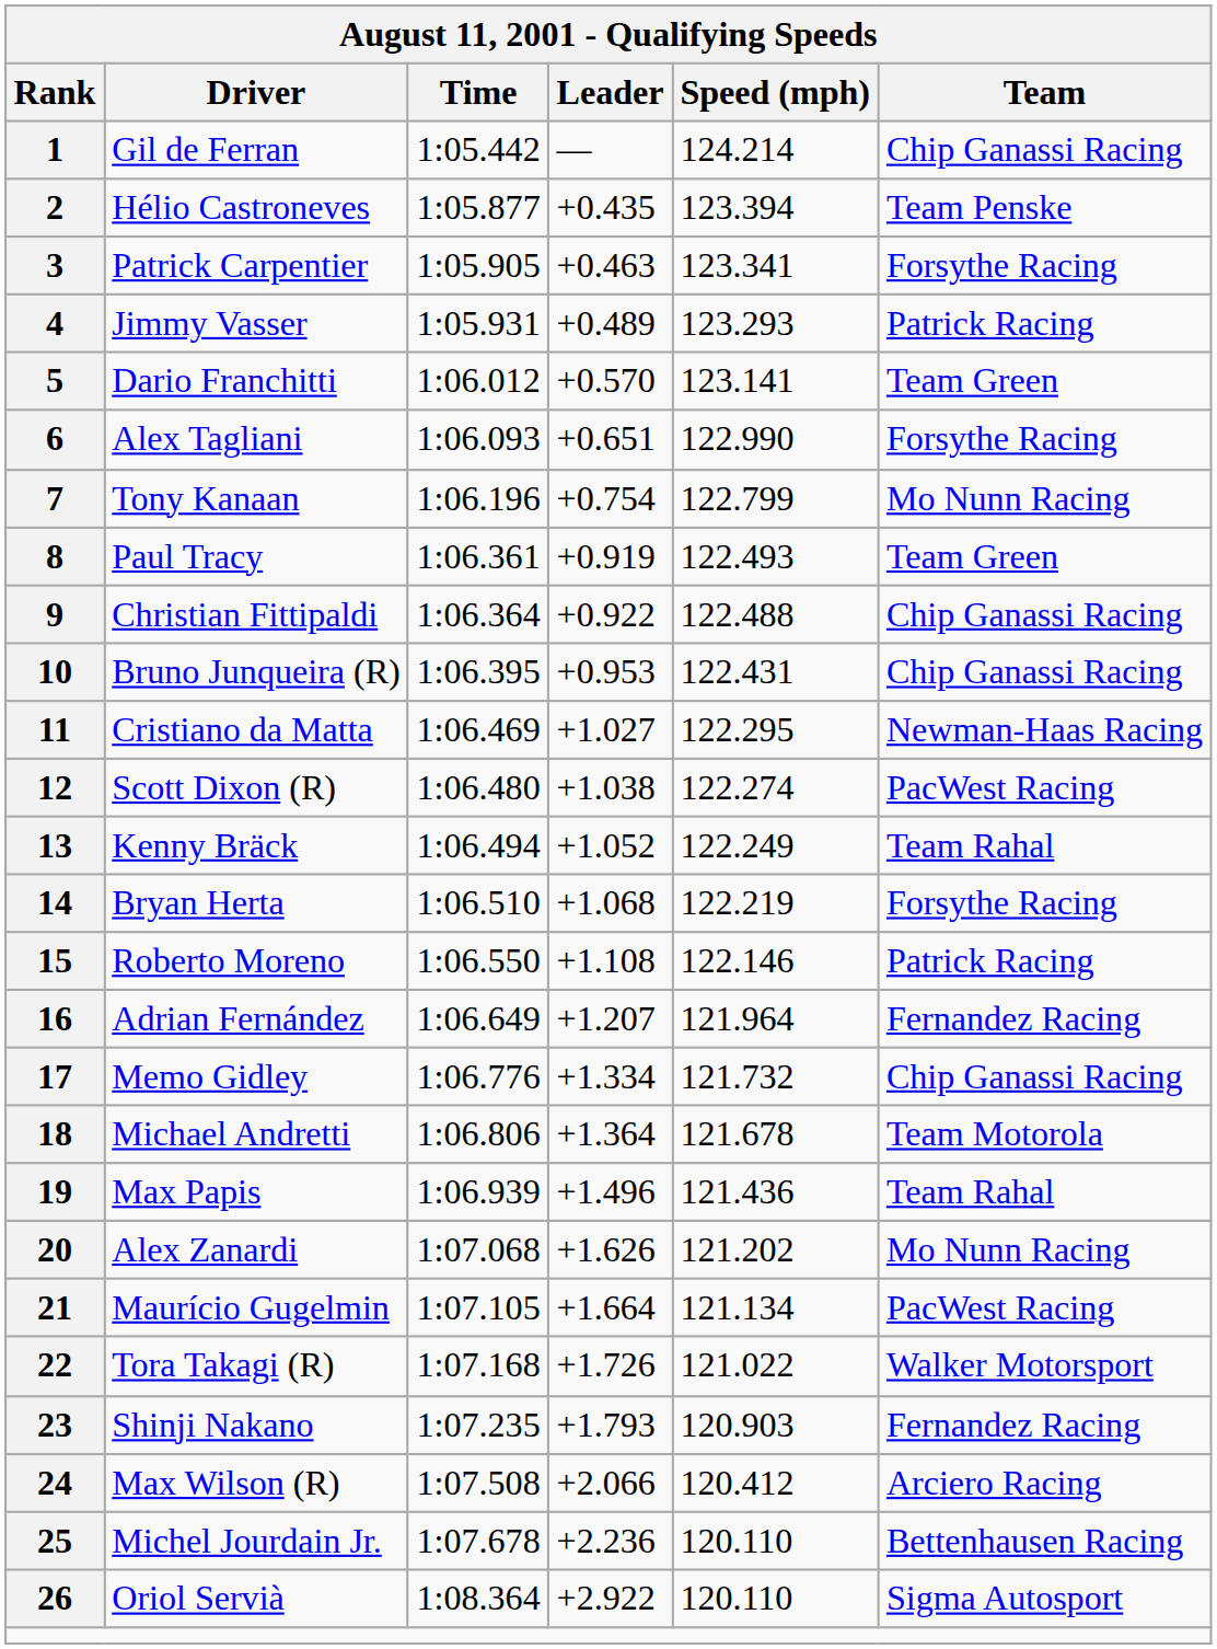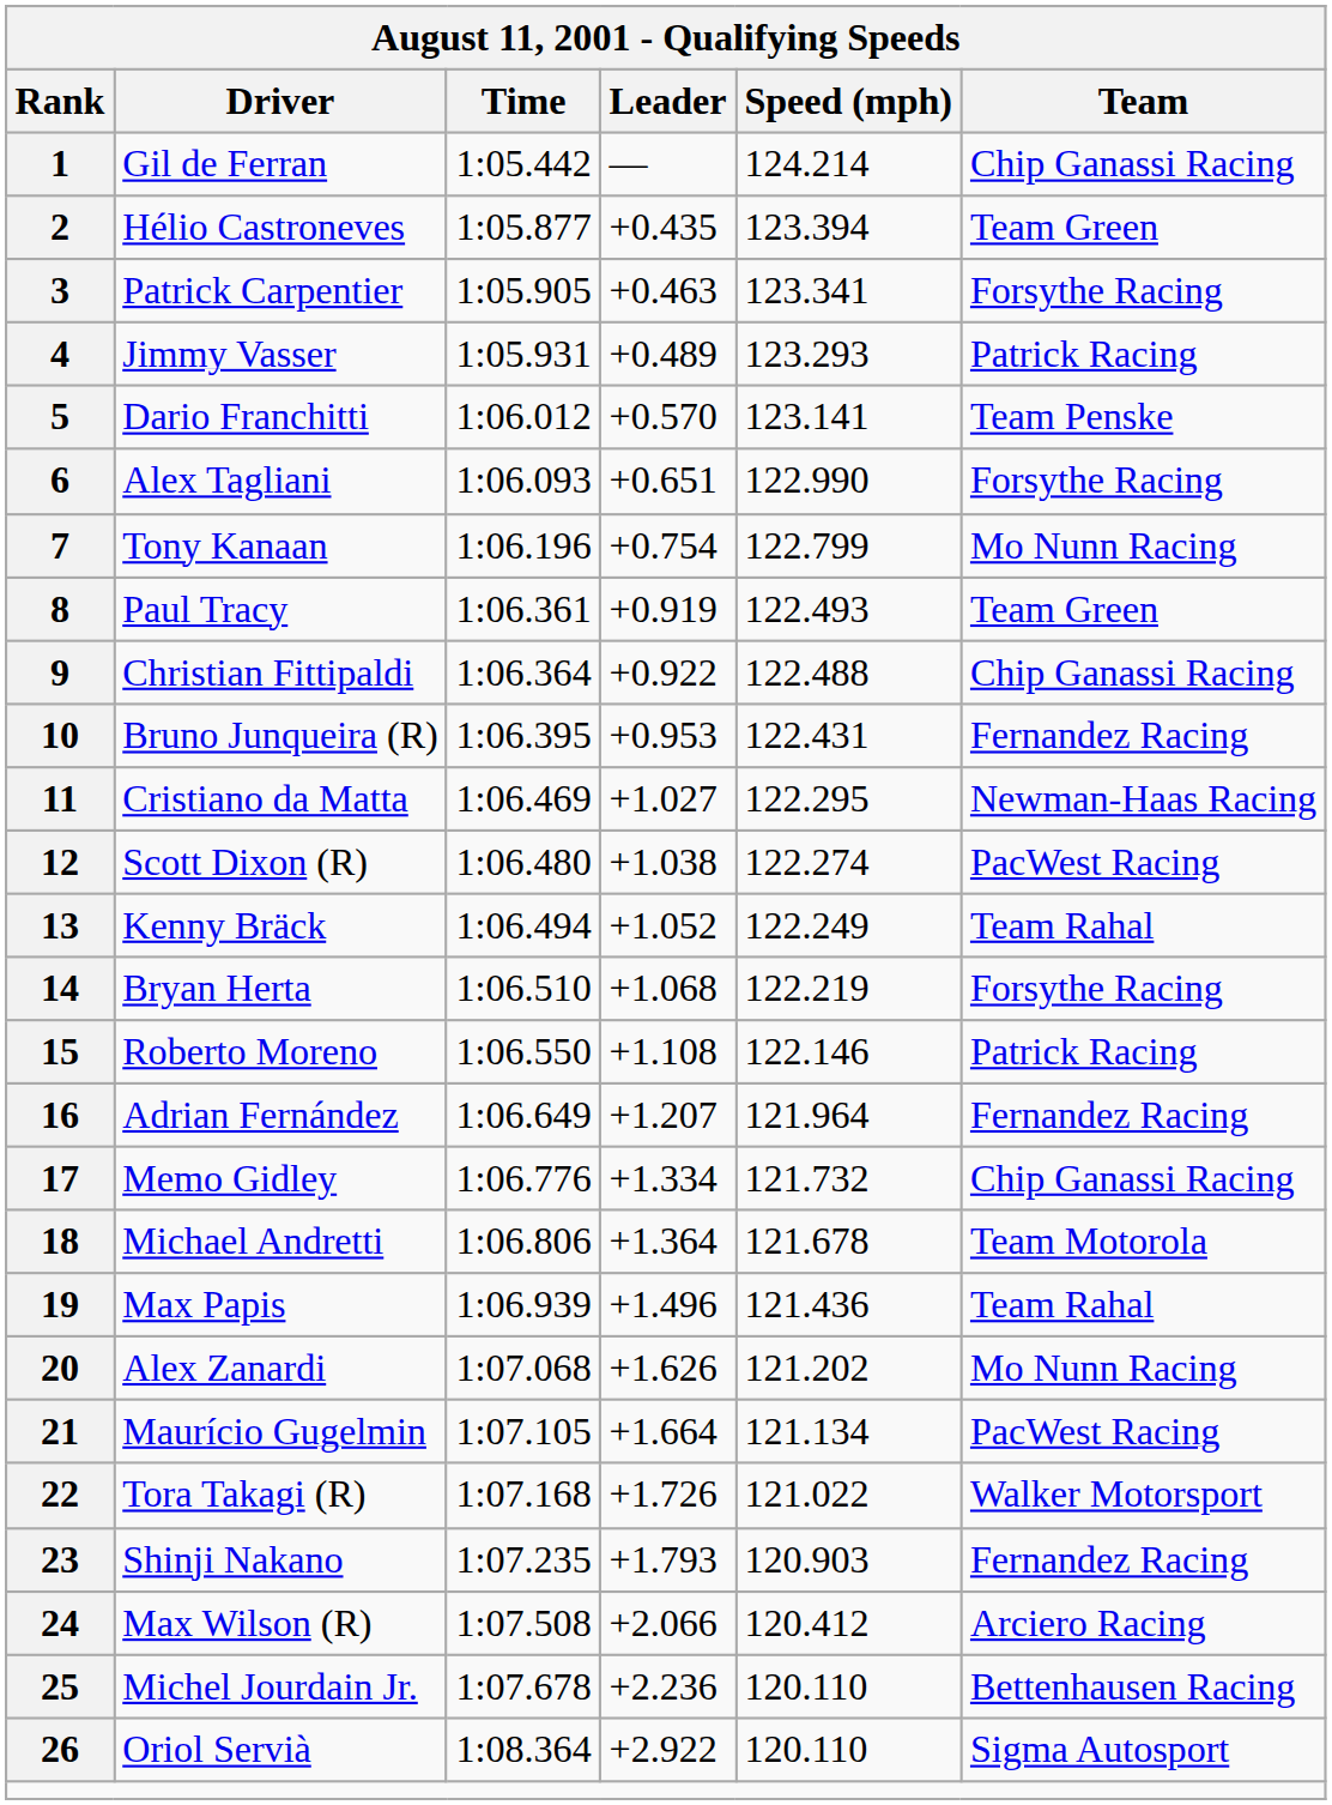2 | Team: Team Penske -> Team Green
5 | Team: Team Green -> Team Penske
10 | Team: Chip Ganassi Racing -> Fernandez Racing
